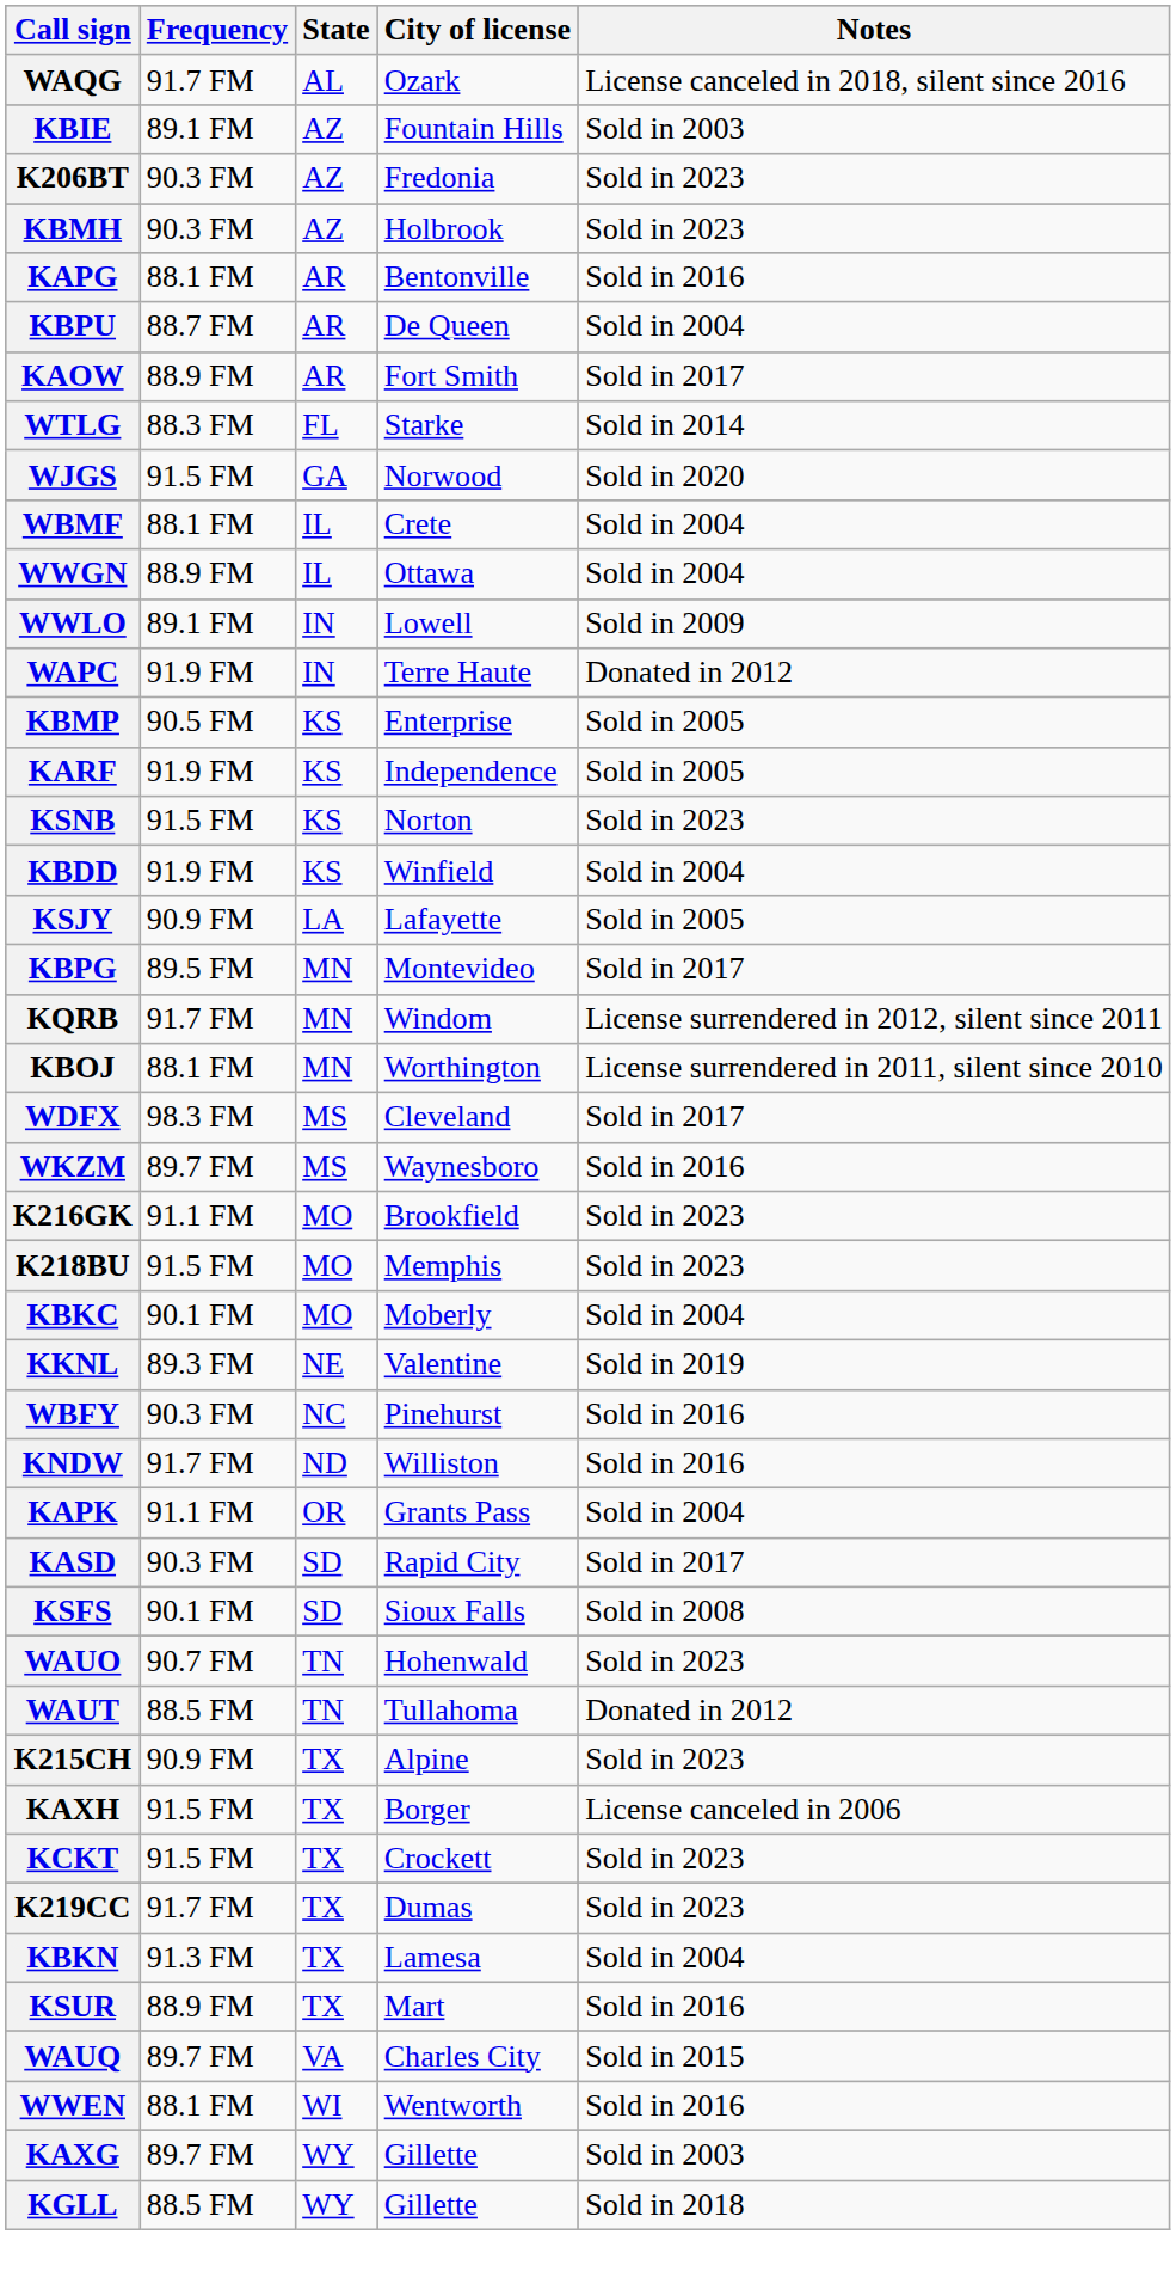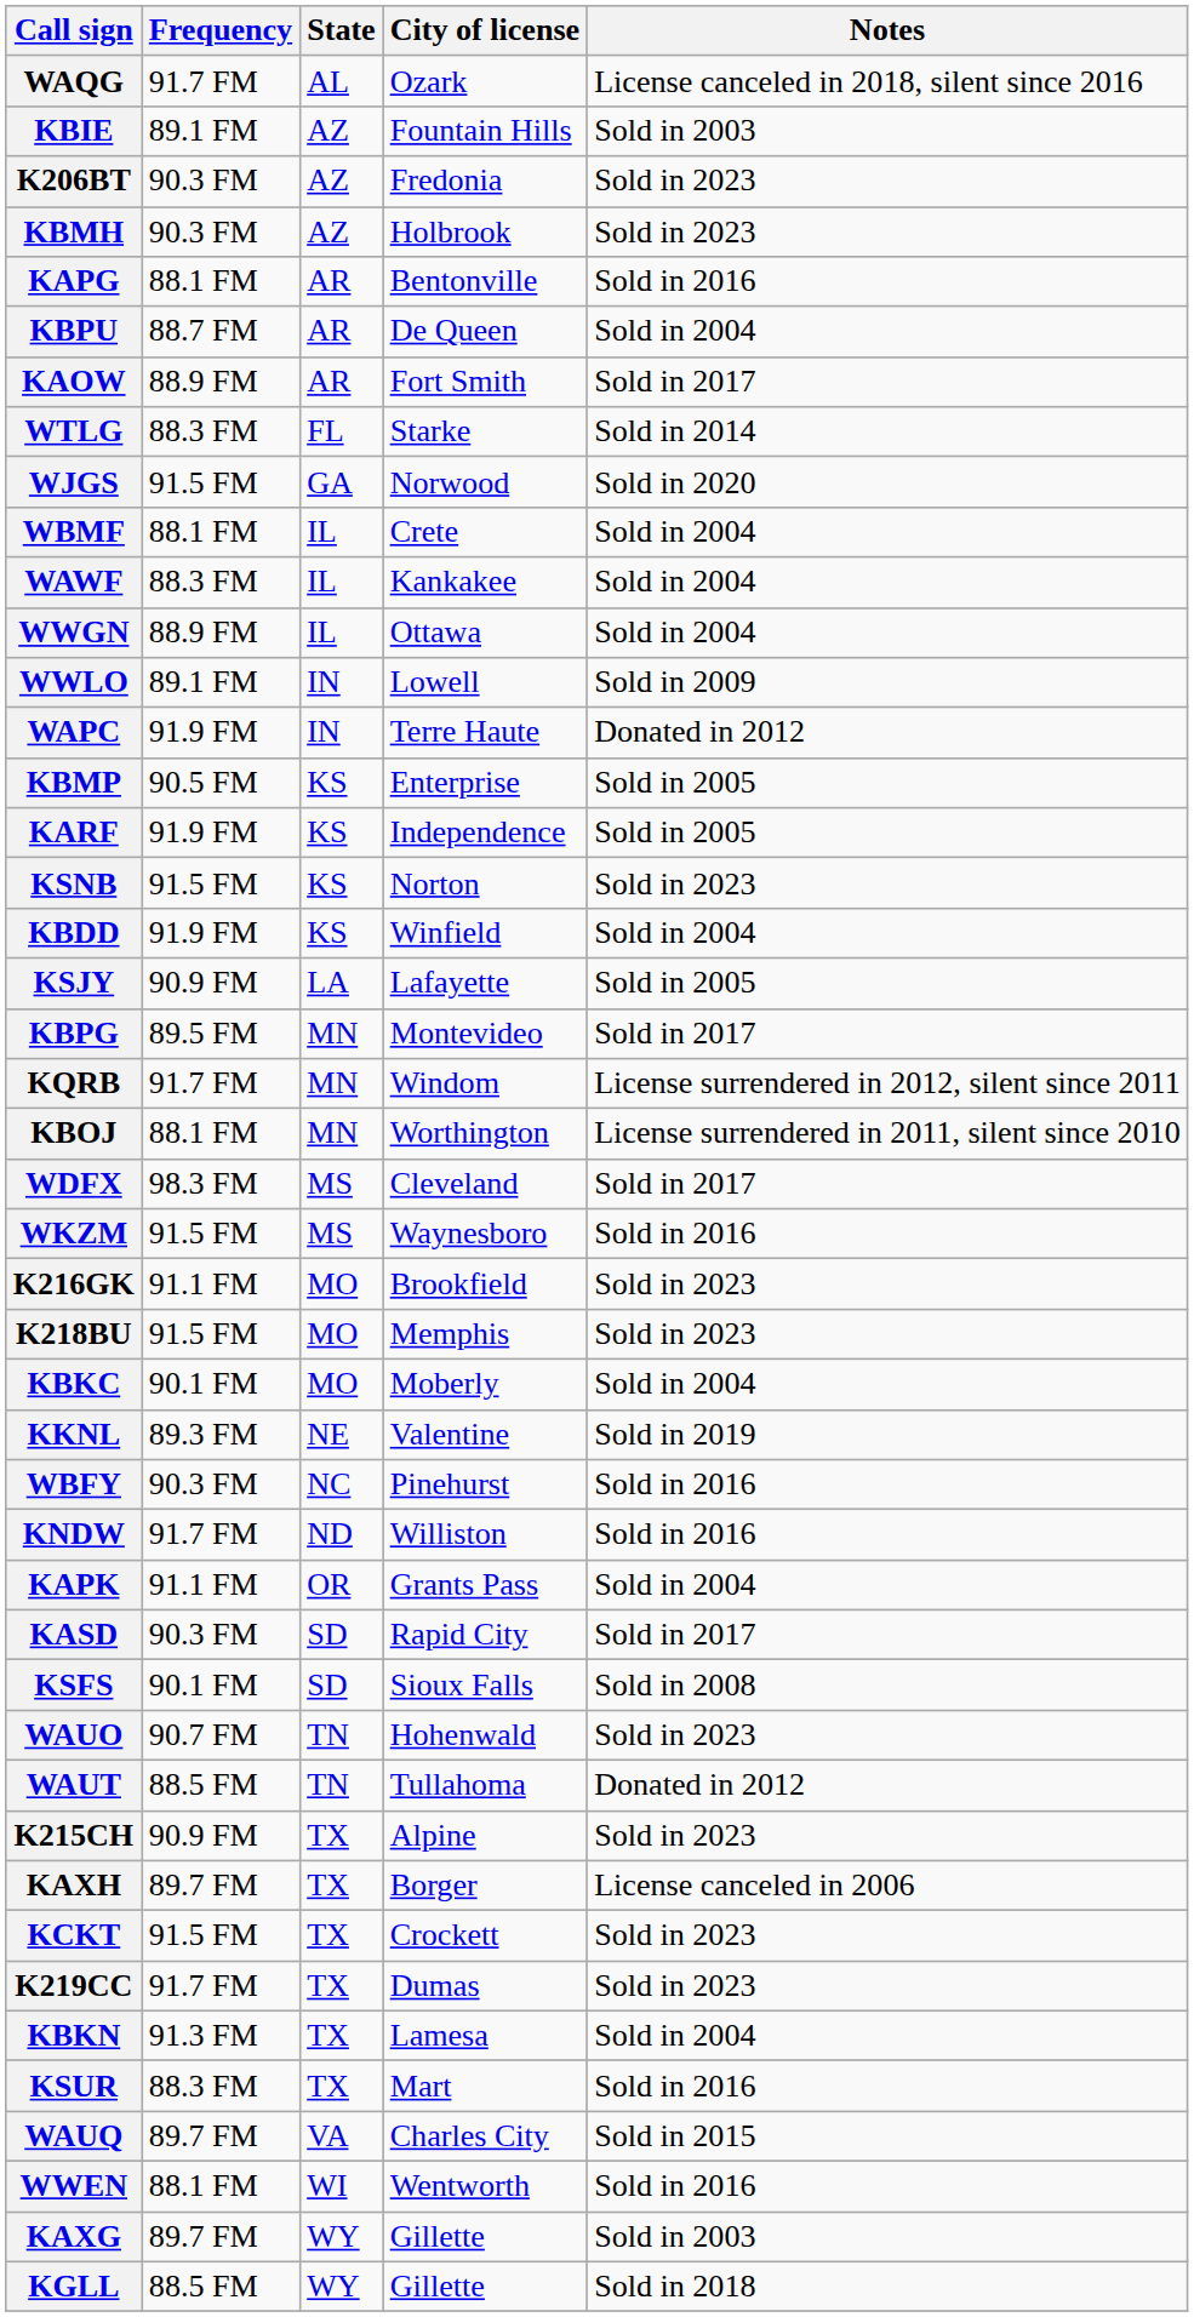+ row: WAWF | 88.3 FM | IL | Kankakee | Sold in 2004
WKZM | Frequency: 89.7 FM -> 91.5 FM
KAXH | Frequency: 91.5 FM -> 89.7 FM
KSUR | Frequency: 88.9 FM -> 88.3 FM
